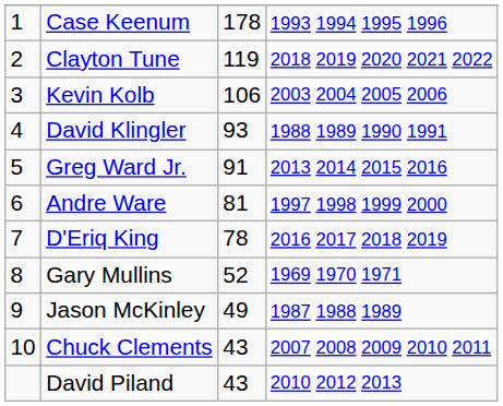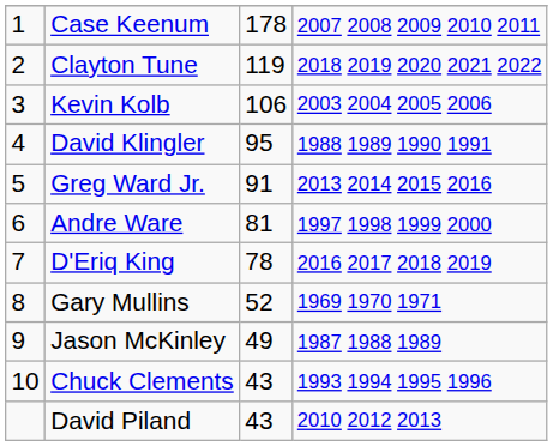Case Keenum | column 4: 1993 1994 1995 1996 -> 2007 2008 2009 2010 2011
David Klingler | column 3: 93 -> 95
Chuck Clements | column 4: 2007 2008 2009 2010 2011 -> 1993 1994 1995 1996
